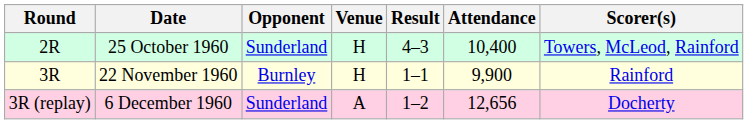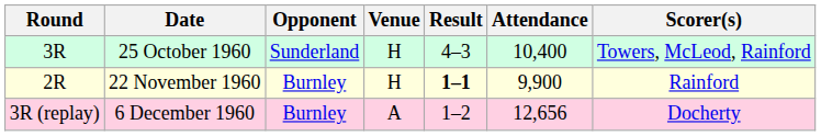25 October 1960 | Round: 2R -> 3R
22 November 1960 | Round: 3R -> 2R
22 November 1960 | Result: normal -> bold
6 December 1960 | Opponent: Sunderland -> Burnley
